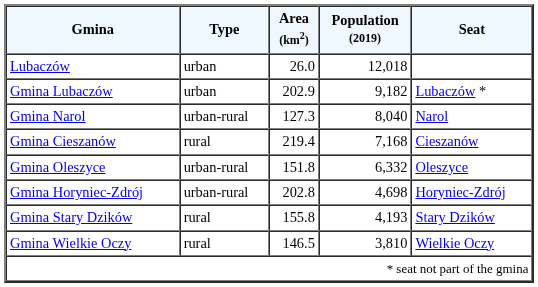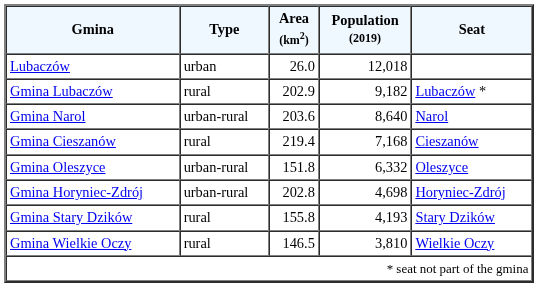Gmina Lubaczów | Type: urban -> rural
Gmina Narol | Area (km2): 127.3 -> 203.6
Gmina Narol | Population (2019): 8,040 -> 8,640
